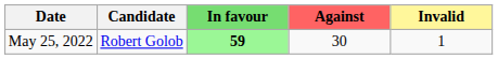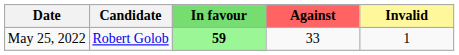May 25, 2022 | Against: 30 -> 33
